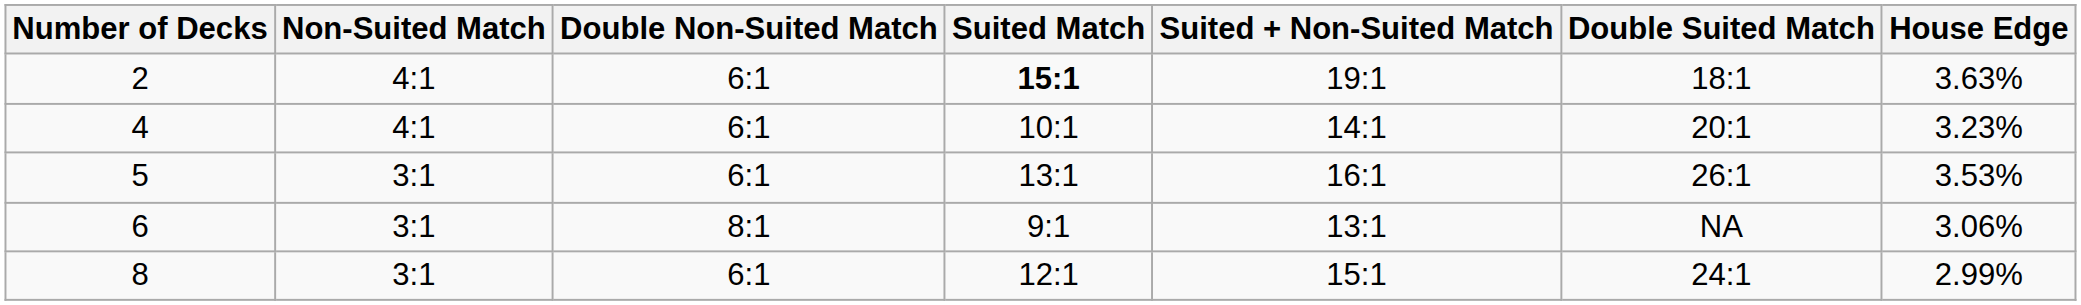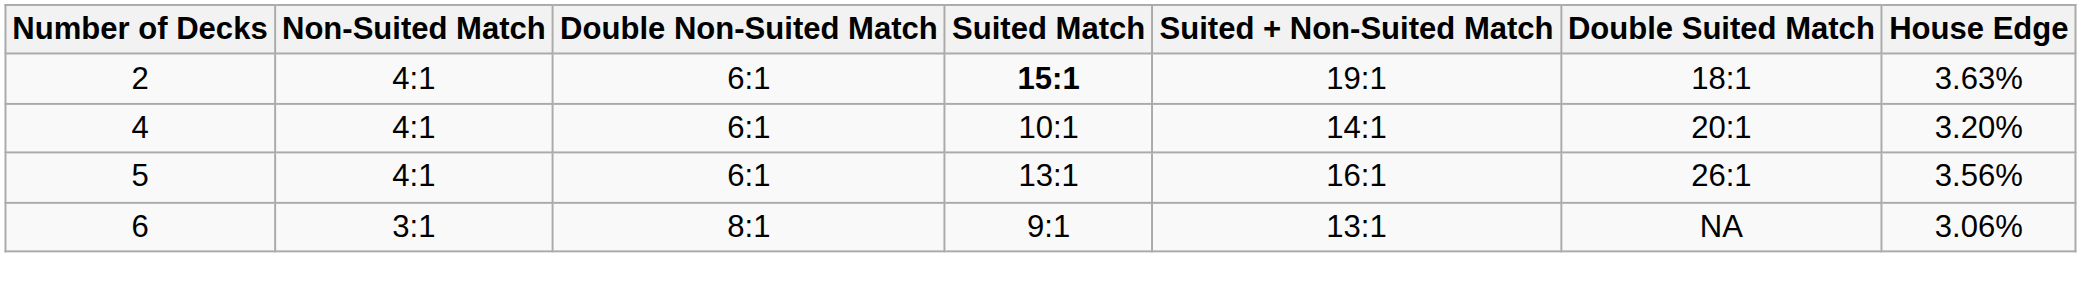4 | House Edge: 3.23% -> 3.20%
5 | Non-Suited Match: 3:1 -> 4:1
5 | House Edge: 3.53% -> 3.56%
- row: 8 | 3:1 | 6:1 | 12:1 | 15:1 | 24:1 | 2.99%
